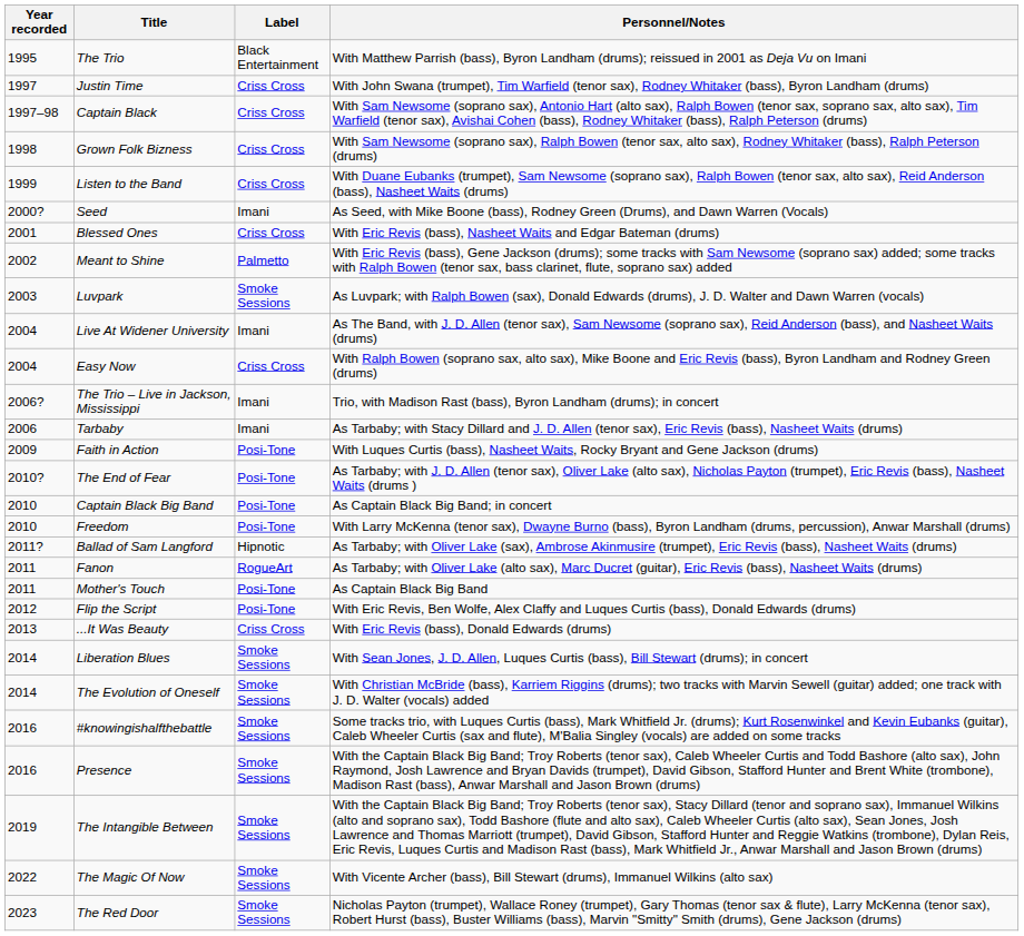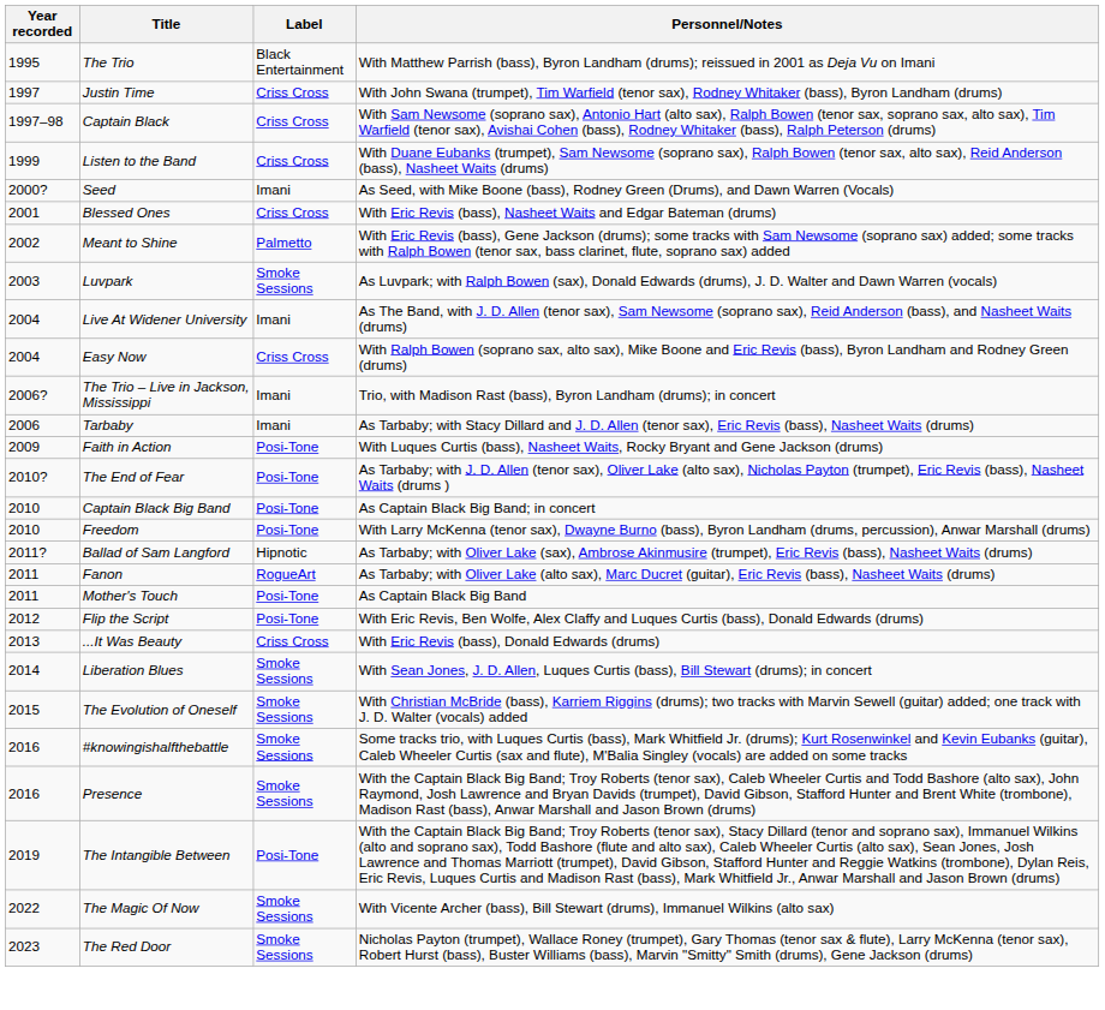- row: 1998 | Grown Folk Bizness | Criss Cross | With Sam Newsome (soprano sax), Ralph Bowen (tenor sax, alto sax), Rodney Whitaker (bass), Ralph Peterson (drums)
The Evolution of Oneself | Year recorded: 2014 -> 2015
The Intangible Between | Label: Smoke Sessions -> Posi-Tone
